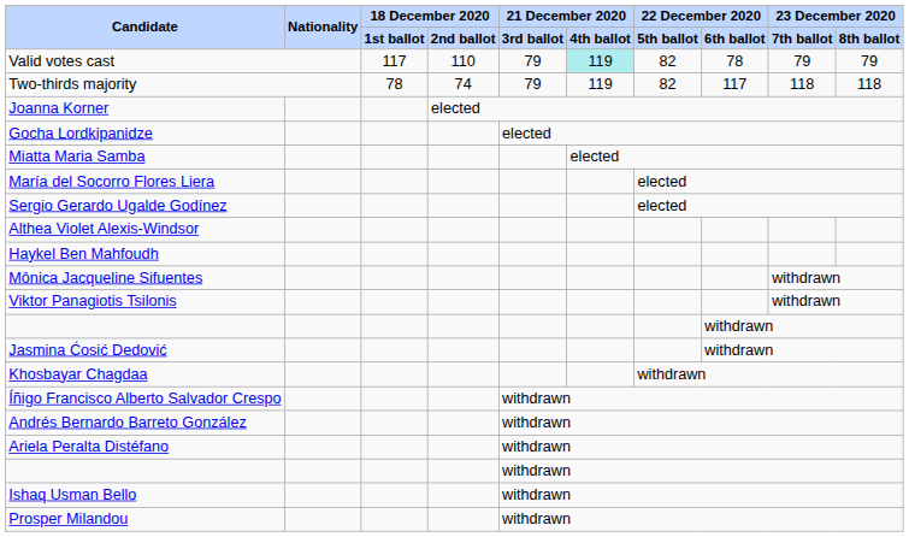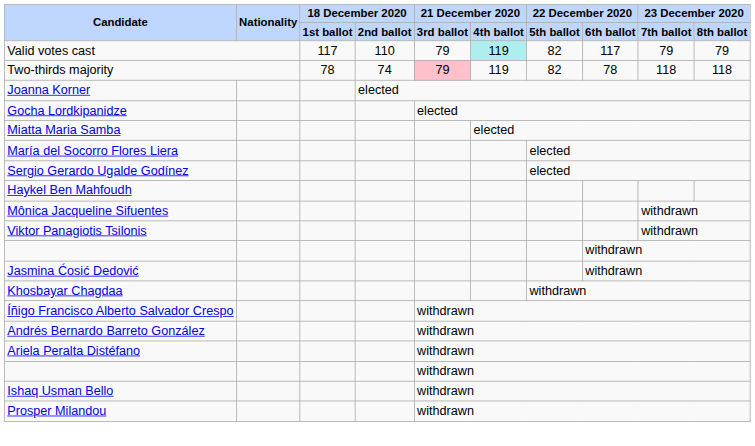Valid votes cast | column 8: 78 -> 117
Two-thirds majority | column 5: no background -> pink background
Two-thirds majority | column 8: 117 -> 78
- row: Althea Violet Alexis-Windsor
